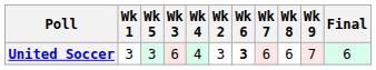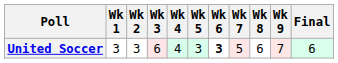columns swapped: Wk 2 <-> Wk 5
United Soccer | Wk 7: 6 -> 5
